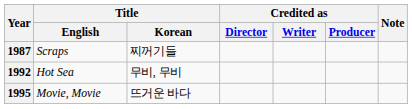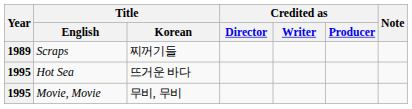Scraps | Year: 1987 -> 1989
Hot Sea | Year: 1992 -> 1995
Hot Sea | Title / Korean: 무비, 무비 -> 뜨거운 바다
Movie, Movie | Title / Korean: 뜨거운 바다 -> 무비, 무비
